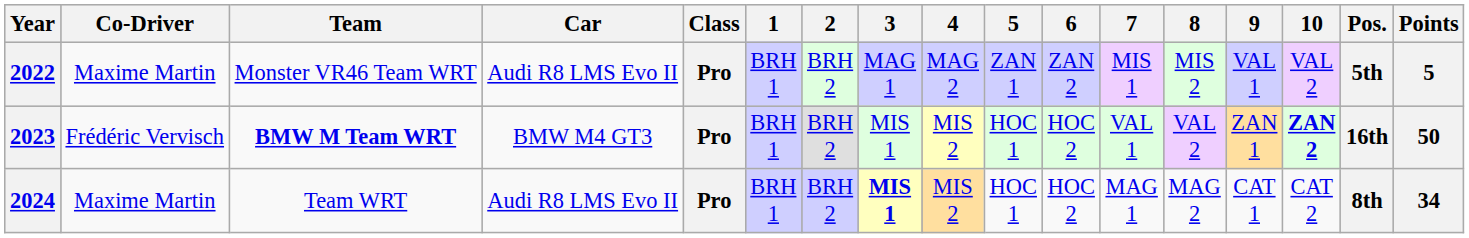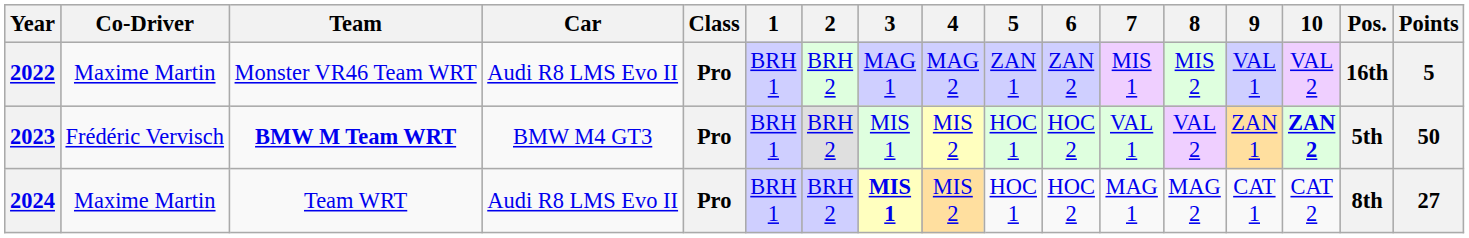2022 | Pos.: 5th -> 16th
2023 | Pos.: 16th -> 5th
2024 | Points: 34 -> 27
